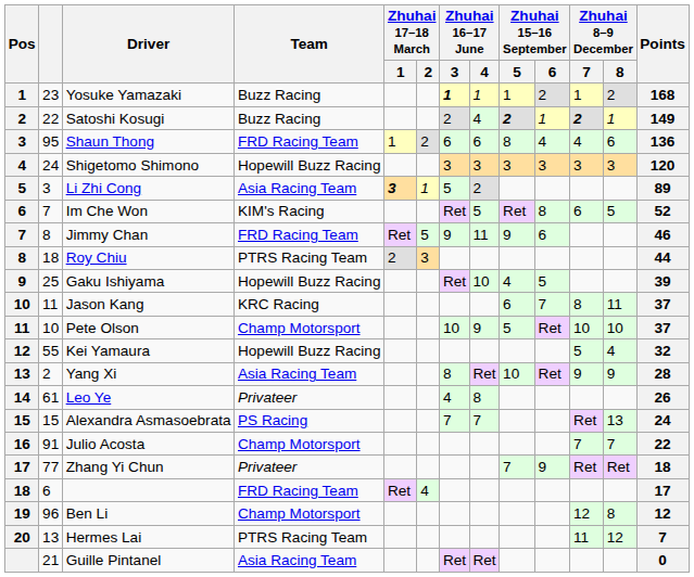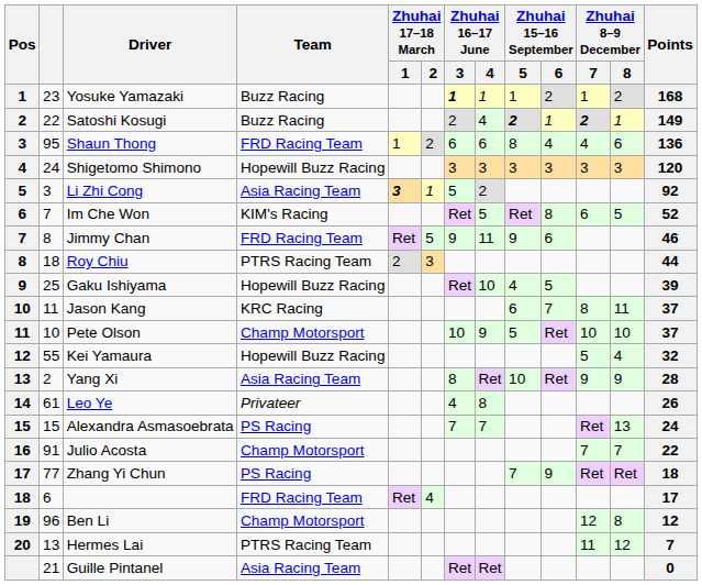Li Zhi Cong | Points: 89 -> 92
Zhang Yi Chun | Team: Privateer -> PS Racing
